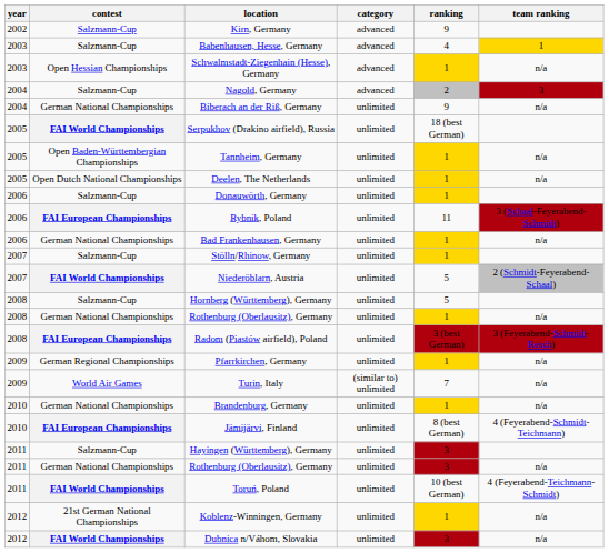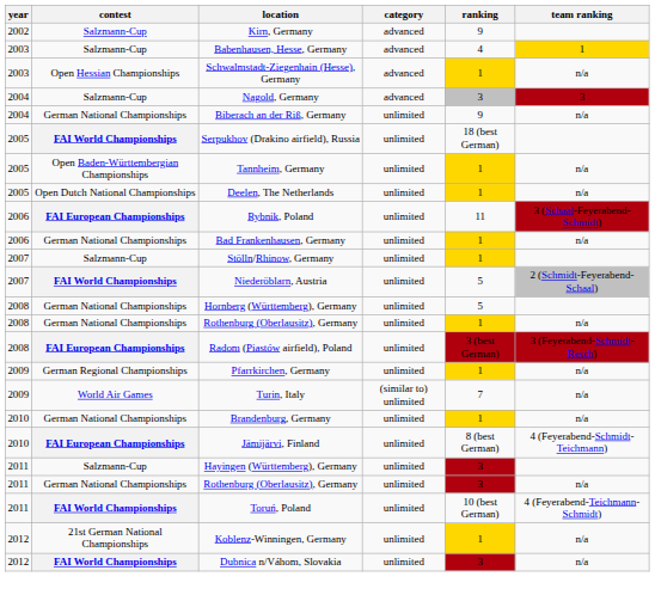Nagold, Germany | ranking: 2 -> 3
- row: 2006 | Salzmann-Cup | Donauwörth, Germany | unlimited | 1
Hornberg (Württemberg), Germany | contest: Salzmann-Cup -> German National Championships
